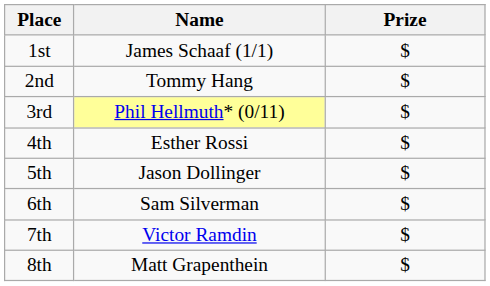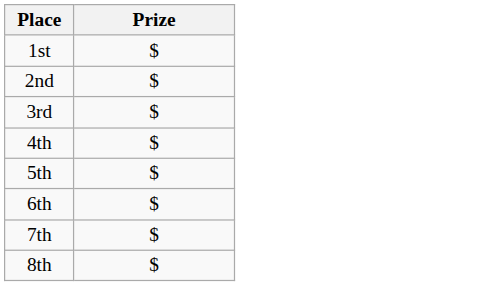- column: Name | James Schaaf (1/1) | Tommy Hang | Phil Hellmuth* (0/11) | Esther Rossi | Jason Dollinger | Sam Silverman | Victor Ramdin | Matt Grapenthein
